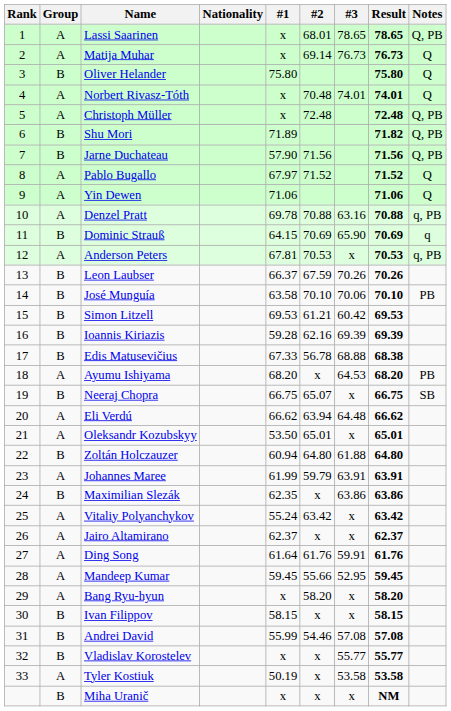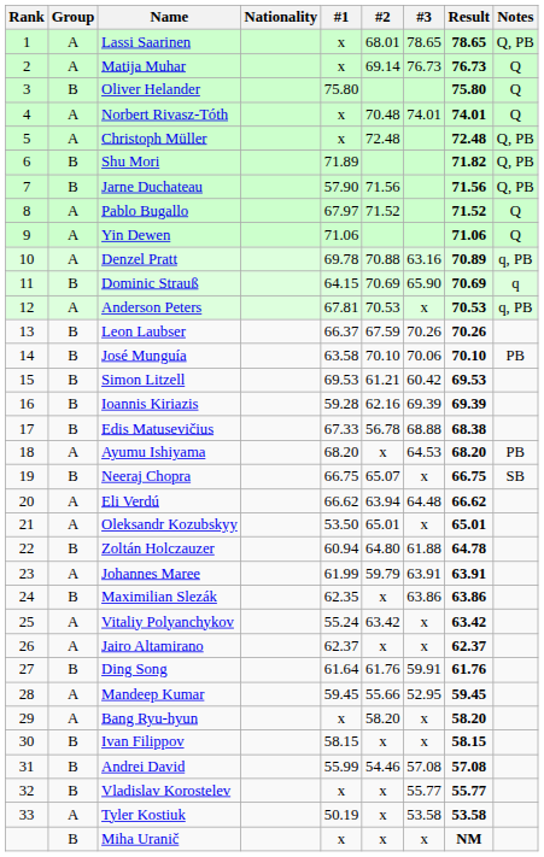Denzel Pratt | Result: 70.88 -> 70.89
Zoltán Holczauzer | Result: 64.80 -> 64.78
Ding Song | Group: A -> B
